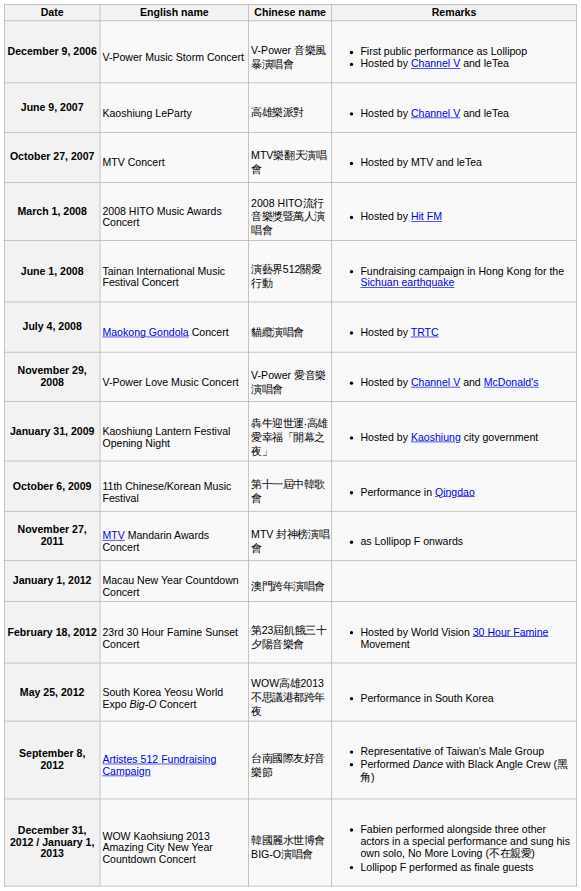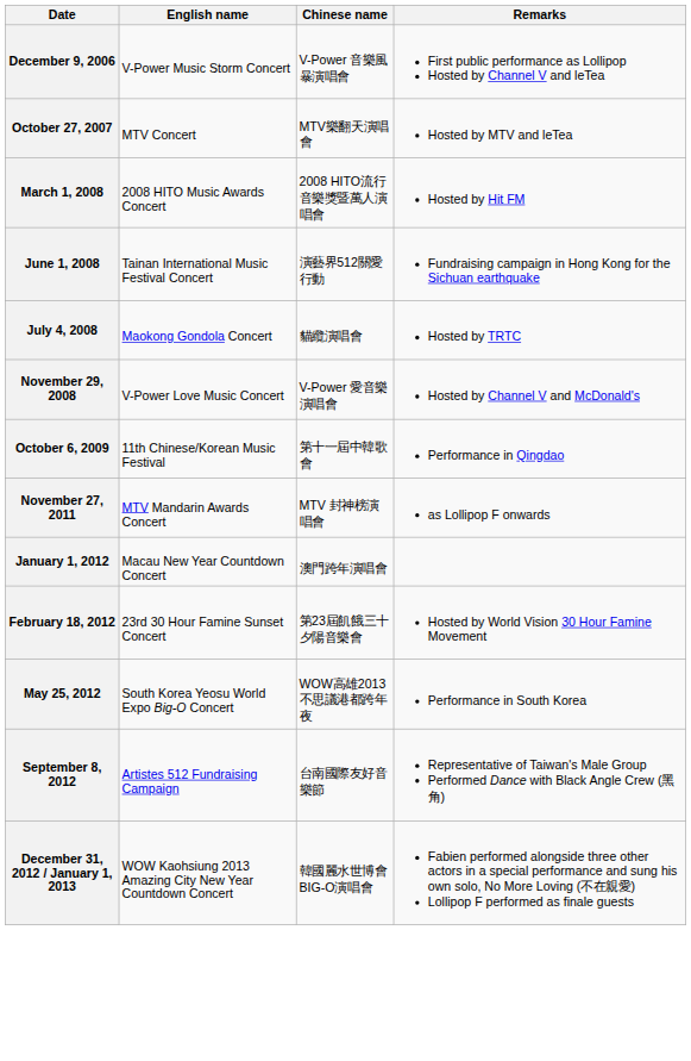- row: June 9, 2007 | Kaoshiung LeParty | 高雄樂派對 | Hosted by Channel V and leTea
- row: January 31, 2009 | Kaoshiung Lantern Festival Opening Night | 犇牛迎世運‧高雄愛幸福「開幕之夜」 | Hosted by Kaoshiung city government
